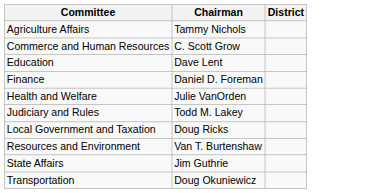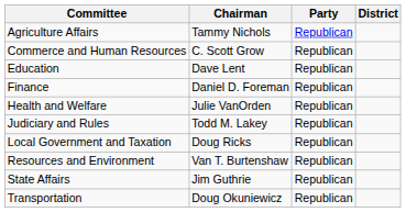+ column: Party | Republican | Republican | Republican | Republican | Republican | Republican | Republican | Republican | Republican | Republican
